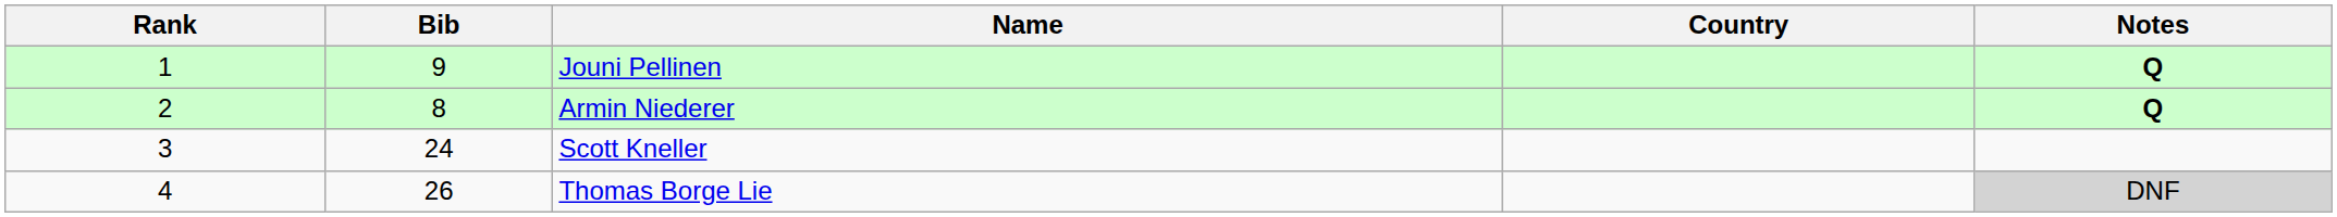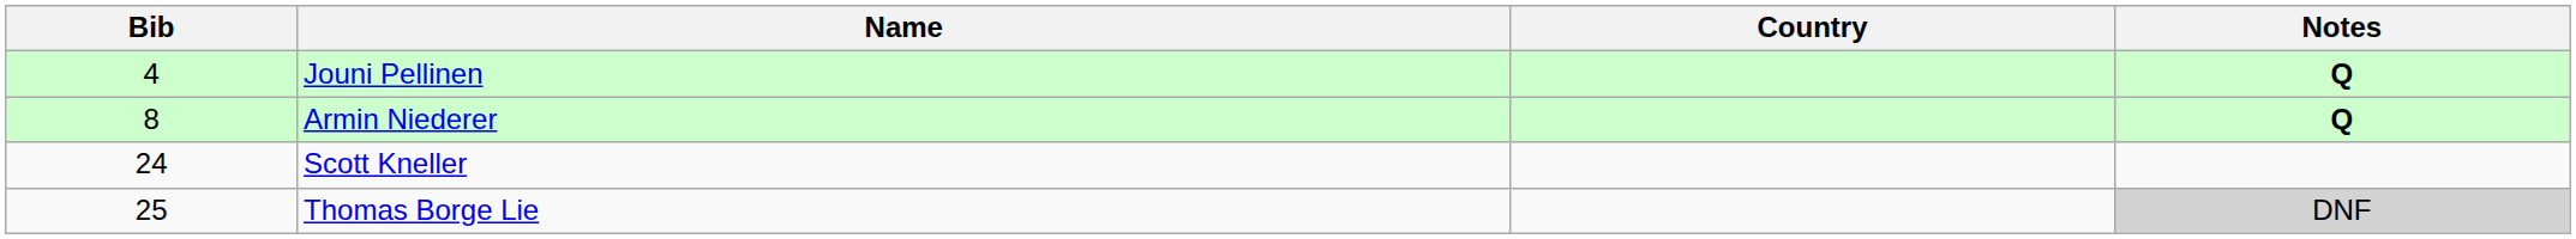- column: Rank | 1 | 2 | 3 | 4
Jouni Pellinen | Bib: 9 -> 4
Thomas Borge Lie | Bib: 26 -> 25
